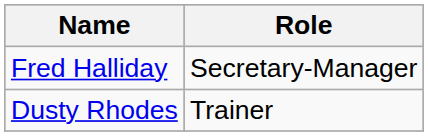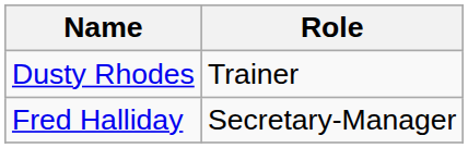rows swapped: Fred Halliday <-> Dusty Rhodes
